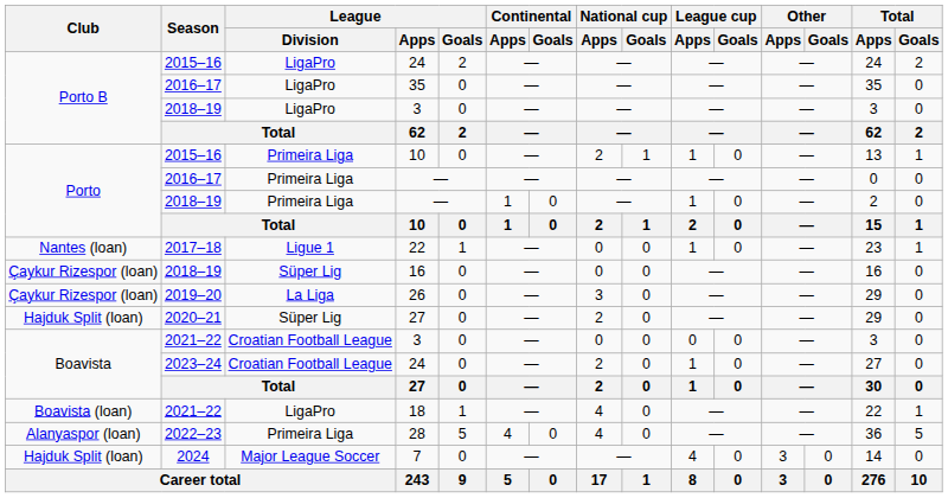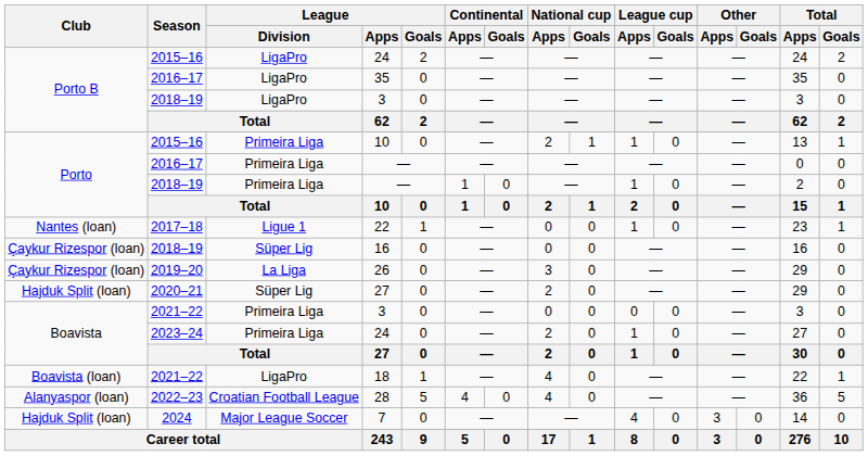2021–22 / 3 | League / Division: Croatian Football League -> Primeira Liga
2023–24 / 24 | League / Division: Croatian Football League -> Primeira Liga
28 | League / Division: Primeira Liga -> Croatian Football League
